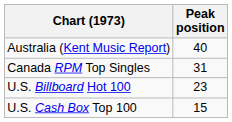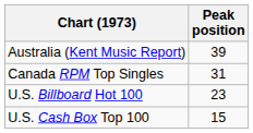Australia (Kent Music Report) | Peak position: 40 -> 39
